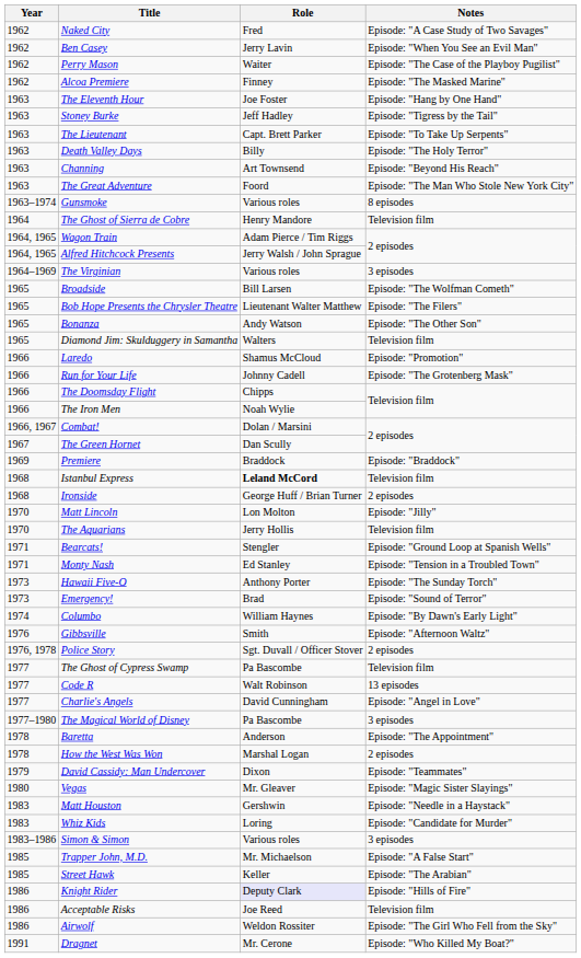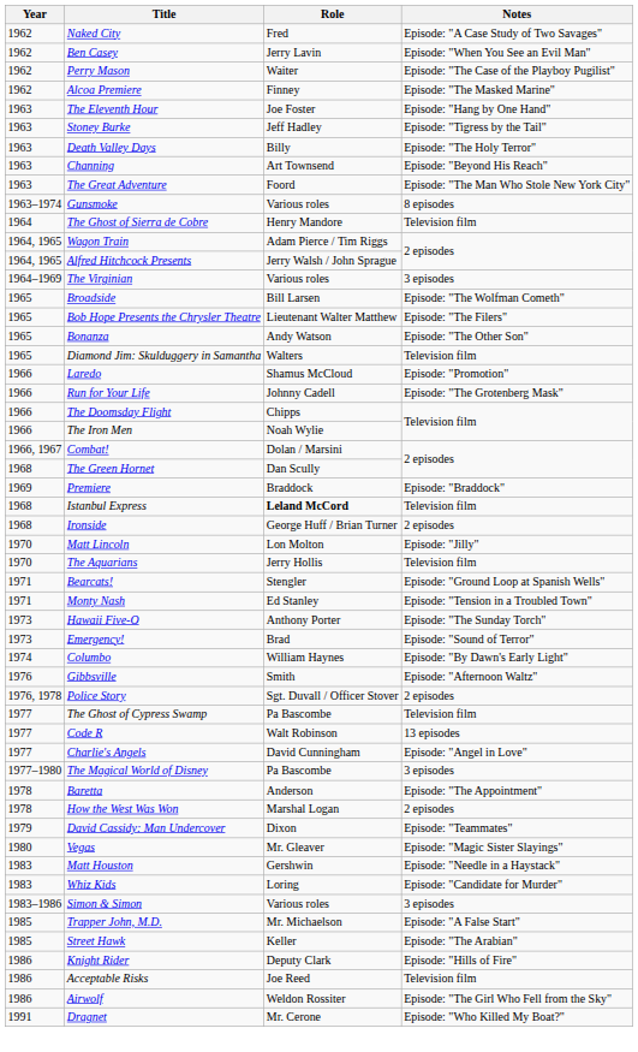- row: 1963 | The Lieutenant | Capt. Brett Parker | Episode: "To Take Up Serpents"
The Green Hornet | Year: 1967 -> 1968
Knight Rider | Role: lavender background -> no background
